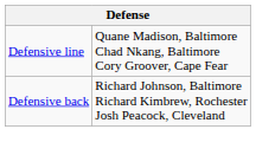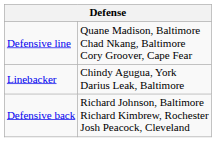+ row: Linebacker | Chindy Agugua, York Darius Leak, Baltimore
